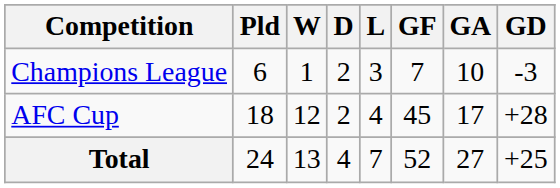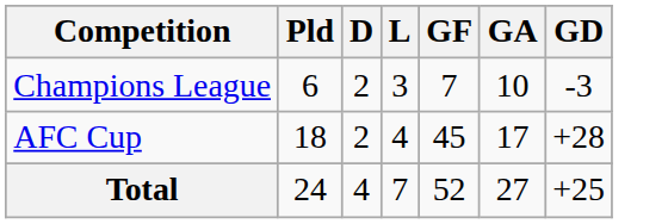- column: W | 1 | 12 | 13
